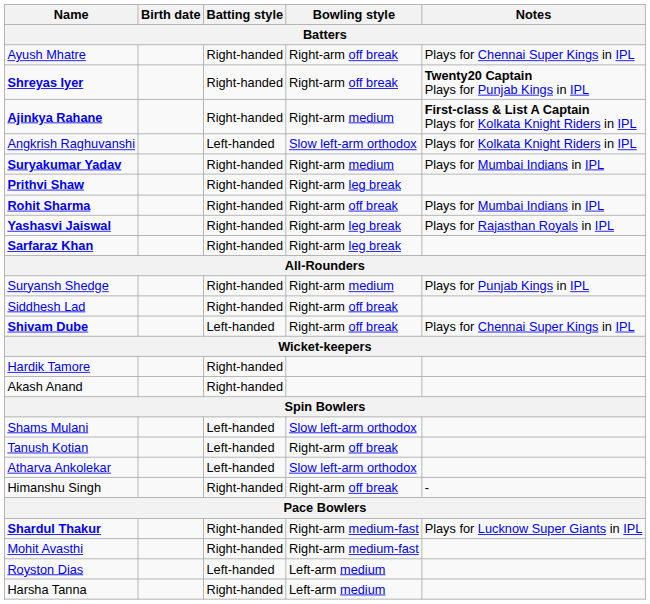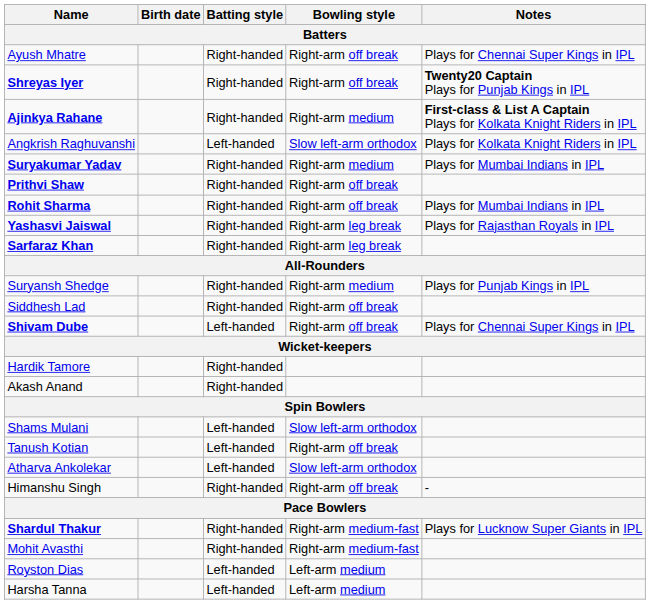Prithvi Shaw | Bowling style: Right-arm leg break -> Right-arm off break
Harsha Tanna | Batting style: Right-handed -> Left-handed
